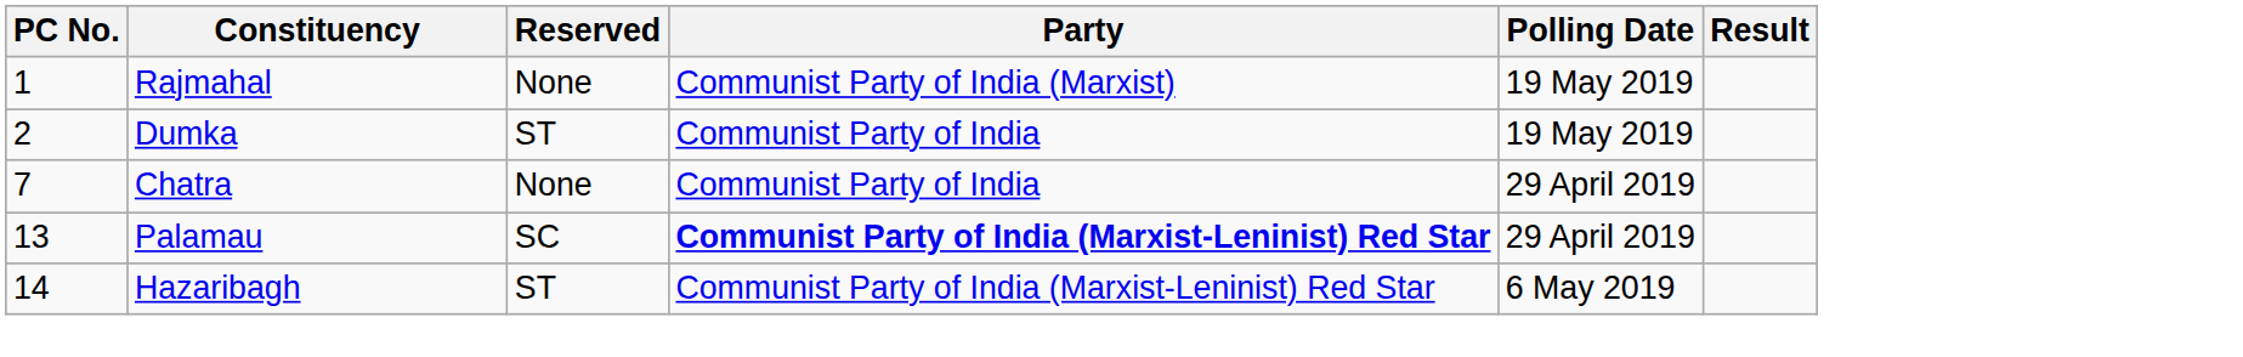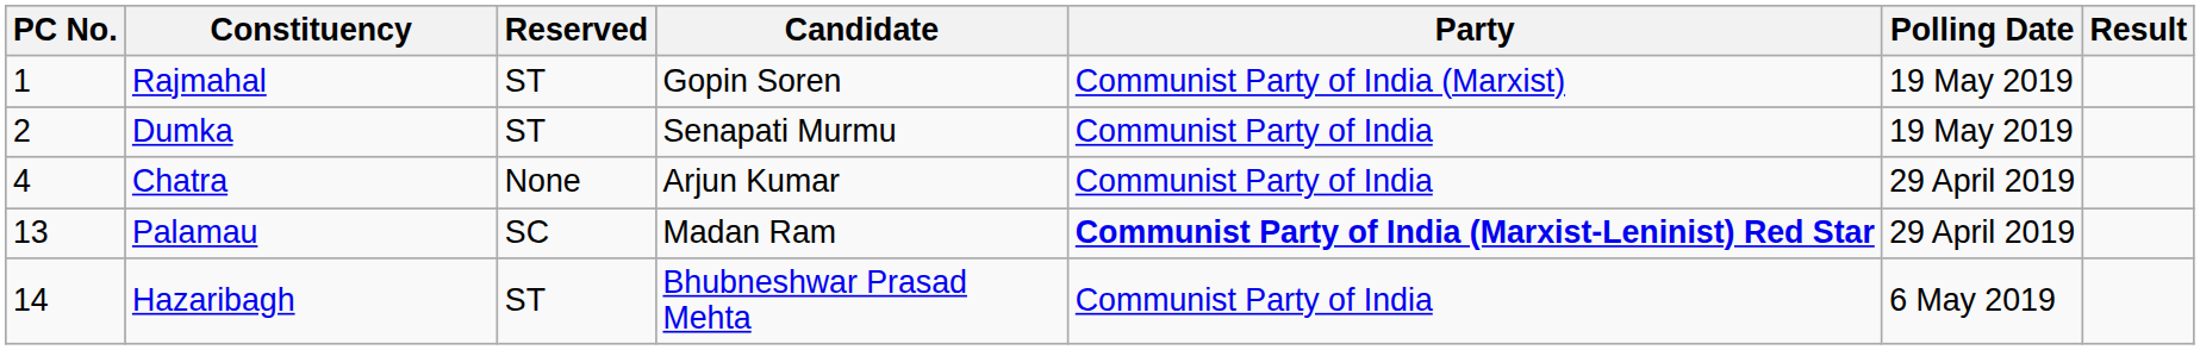+ column: Candidate | Gopin Soren | Senapati Murmu | Arjun Kumar | Madan Ram | Bhubneshwar Prasad Mehta
Rajmahal | Reserved: None -> ST
Chatra | PC No.: 7 -> 4
Hazaribagh | Party: Communist Party of India (Marxist-Leninist) Red Star -> Communist Party of India
